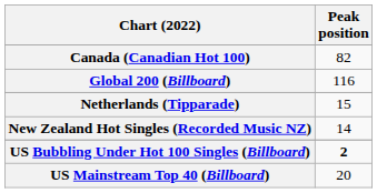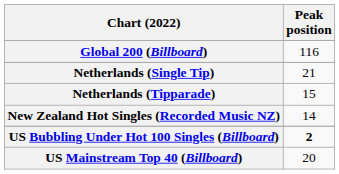- row: Canada (Canadian Hot 100) | 82
+ row: Netherlands (Single Tip) | 21
